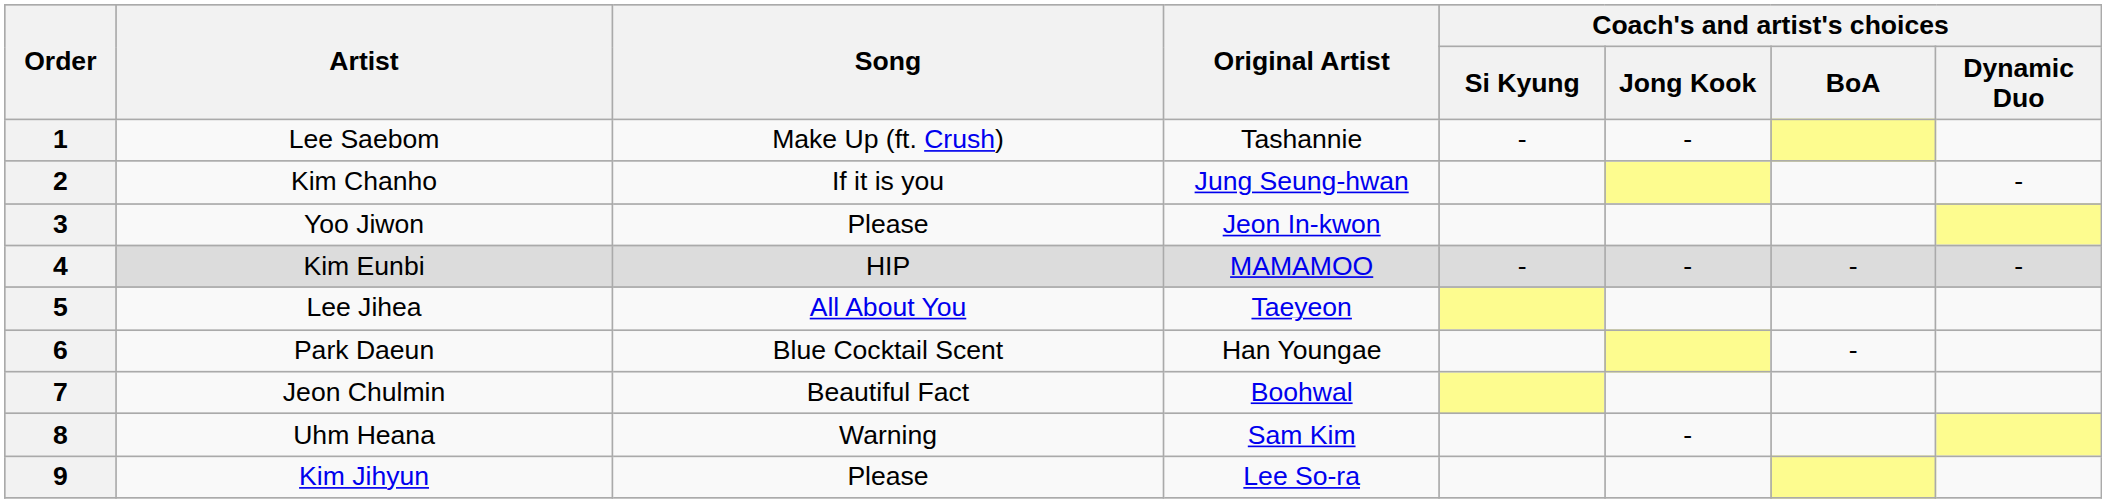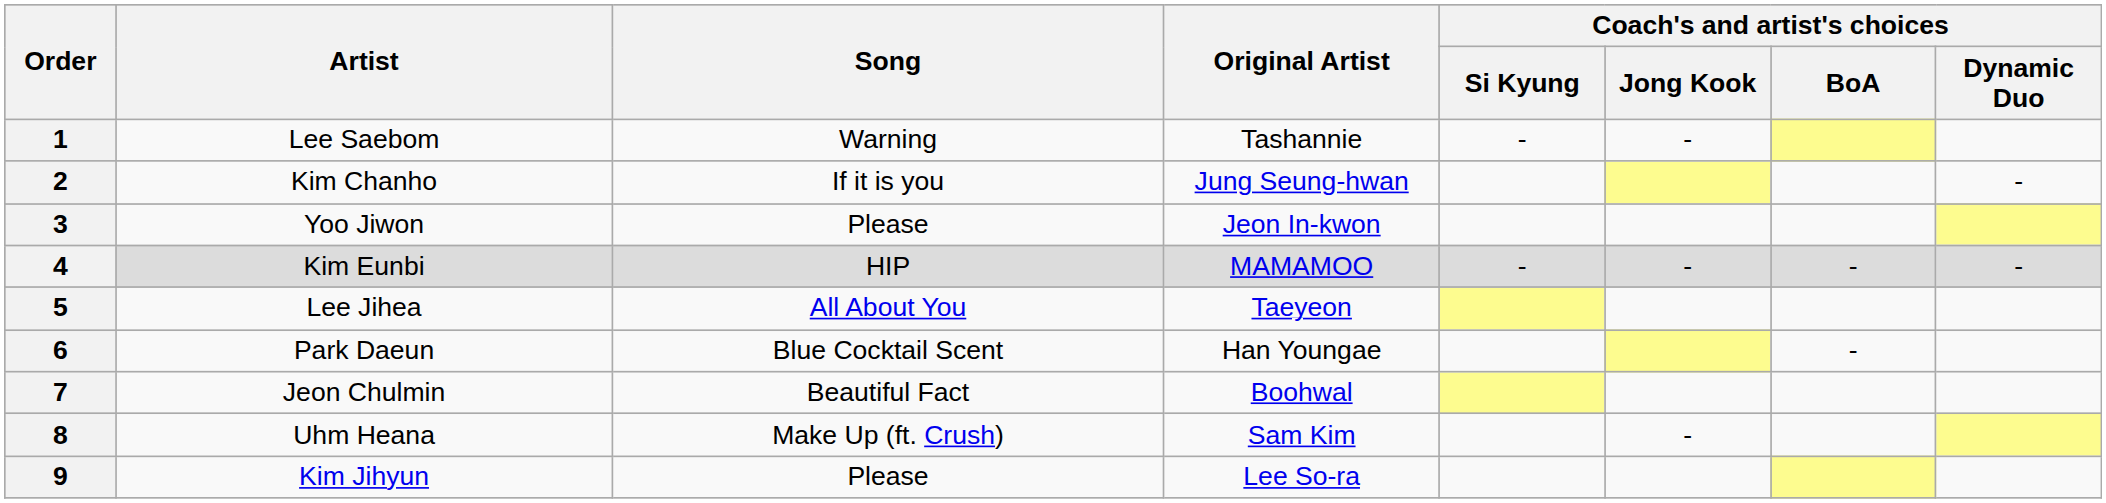1 | Song: Make Up (ft. Crush) -> Warning
8 | Song: Warning -> Make Up (ft. Crush)
